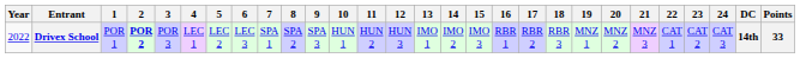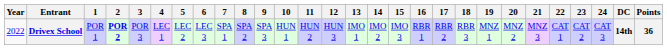Drivex School | Points: 33 -> 36
